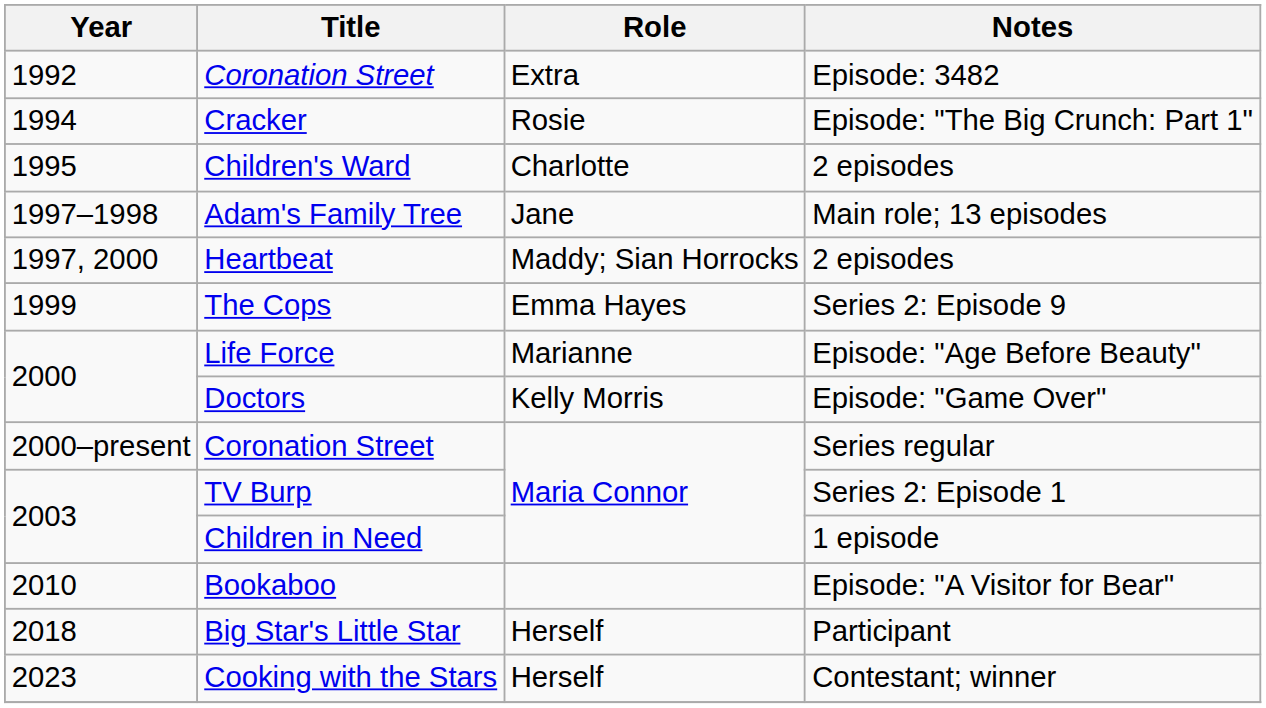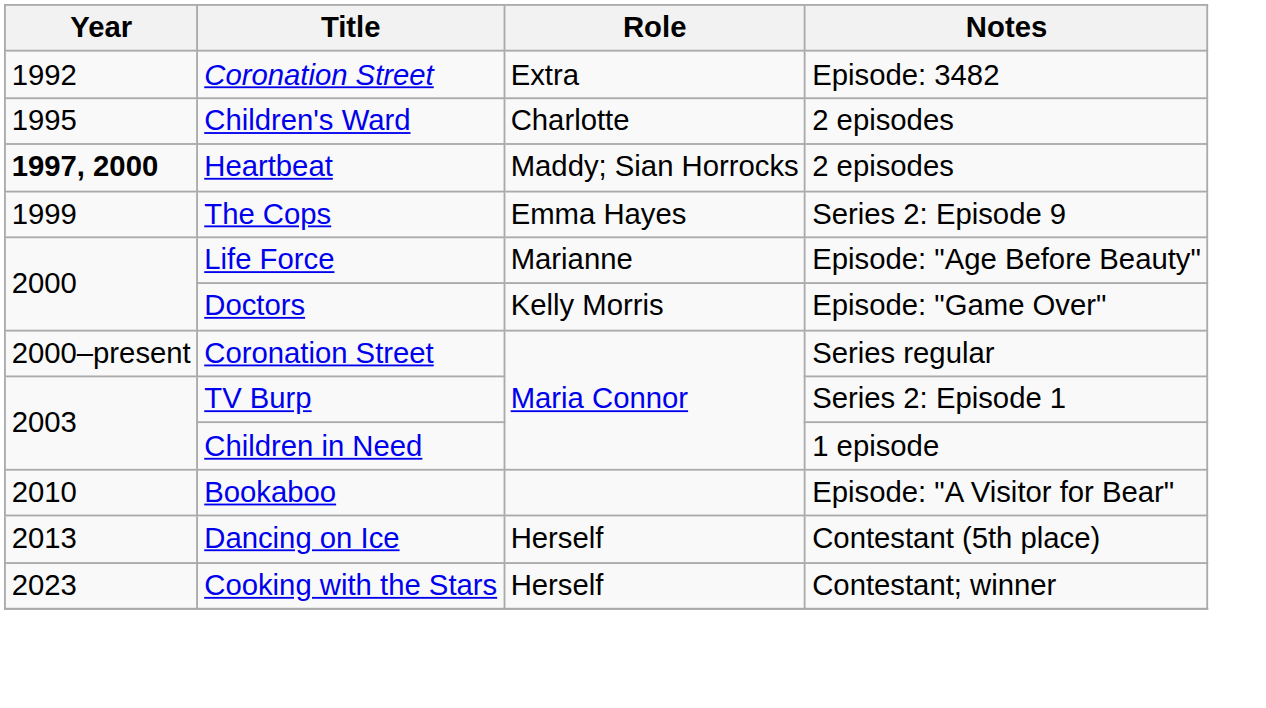- row: 1994 | Cracker | Rosie | Episode: "The Big Crunch: Part 1"
- row: 1997–1998 | Adam's Family Tree | Jane | Main role; 13 episodes
Heartbeat | Year: normal -> bold
+ row: 2013 | Dancing on Ice | Herself | Contestant (5th place)
- row: 2018 | Big Star's Little Star | Herself | Participant
